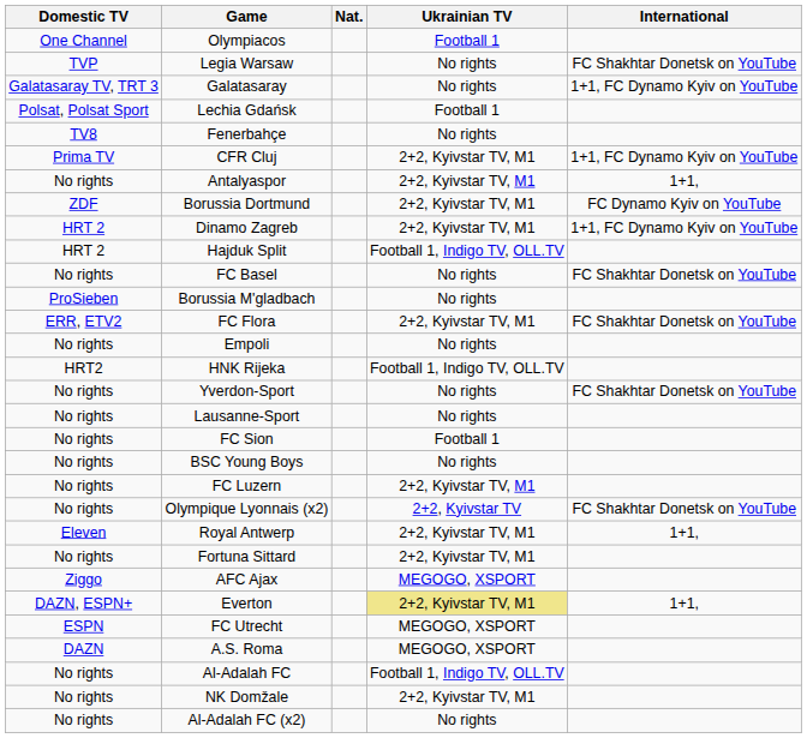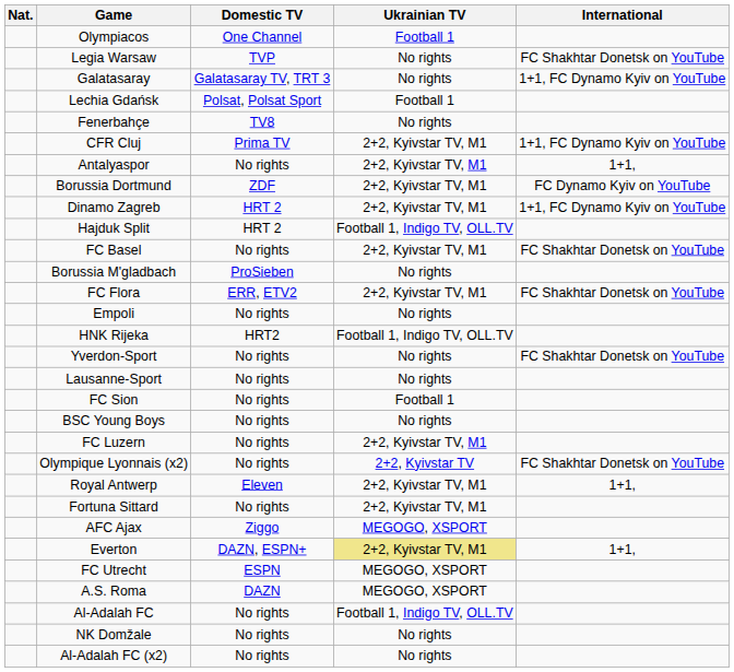columns swapped: Nat. <-> Domestic TV
FC Basel | Ukrainian TV: No rights -> 2+2, Kyivstar TV, M1
NK Domžale | Ukrainian TV: 2+2, Kyivstar TV, M1 -> No rights
